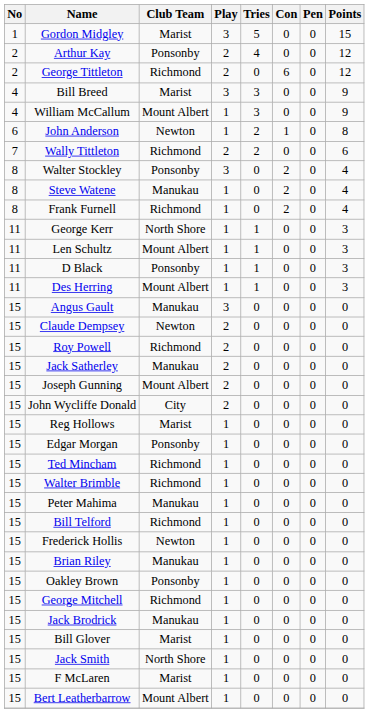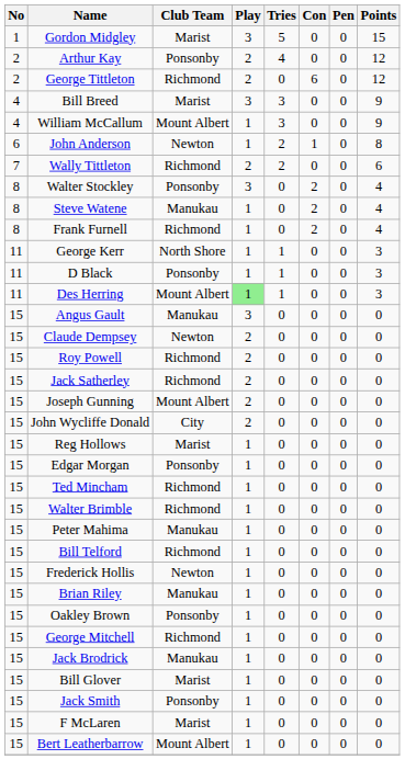- row: 11 | Len Schultz | Mount Albert | 1 | 1 | 0 | 0 | 3
Des Herring | Play: no background -> lightgreen background
Jack Satherley | Club Team: Manukau -> Richmond
Jack Smith | Club Team: North Shore -> Ponsonby
